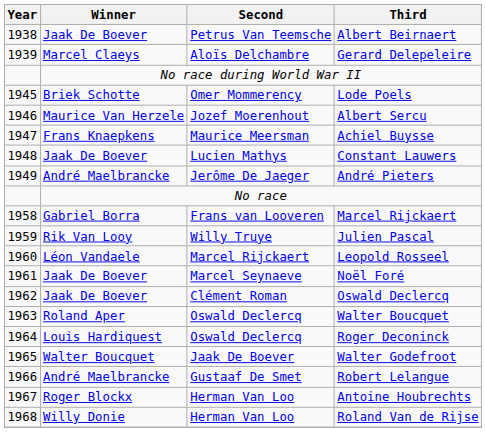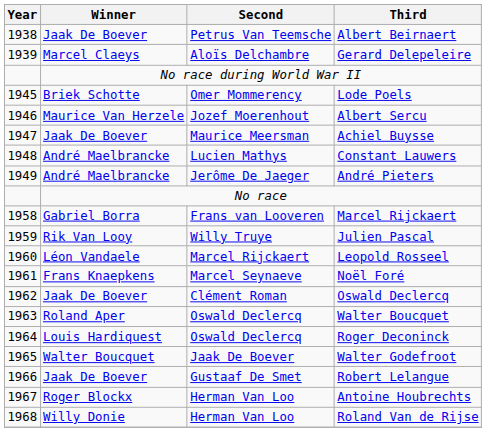Achiel Buysse | Winner: Frans Knaepkens -> Jaak De Boever
Constant Lauwers | Winner: Jaak De Boever -> André Maelbrancke
Noël Foré | Winner: Jaak De Boever -> Frans Knaepkens
Robert Lelangue | Winner: André Maelbrancke -> Jaak De Boever
